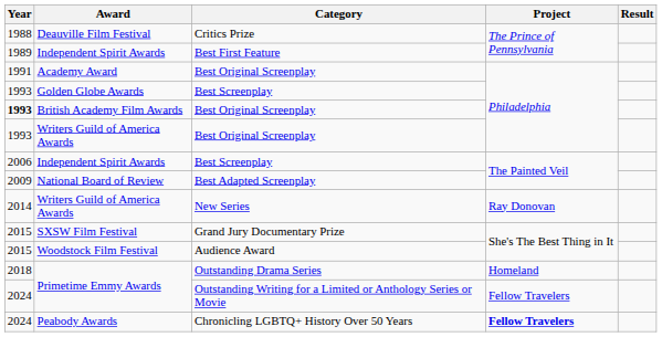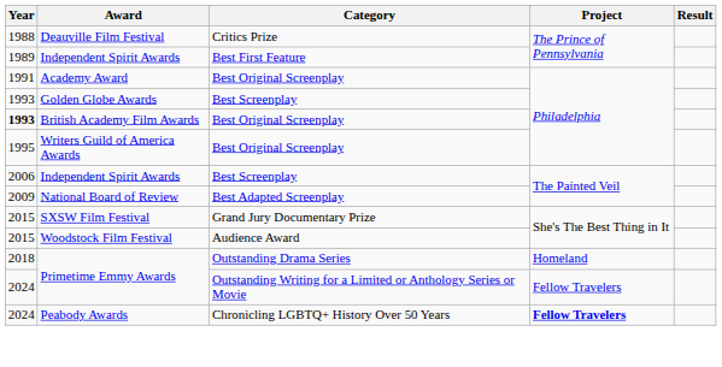Writers Guild of America Awards / Best Original Screenplay | Year: 1993 -> 1995
- row: 2014 | Writers Guild of America Awards | New Series | Ray Donovan
